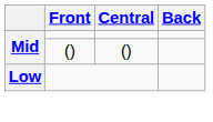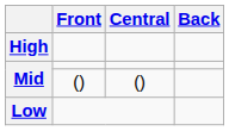+ row: High
